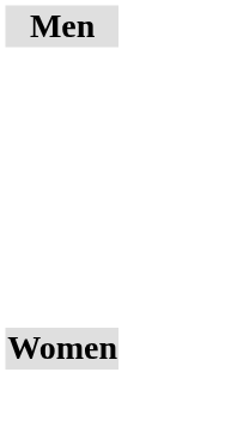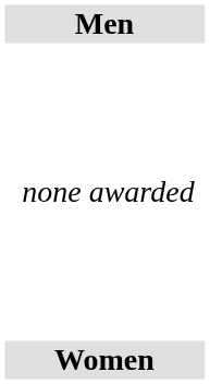+ row: none awarded
